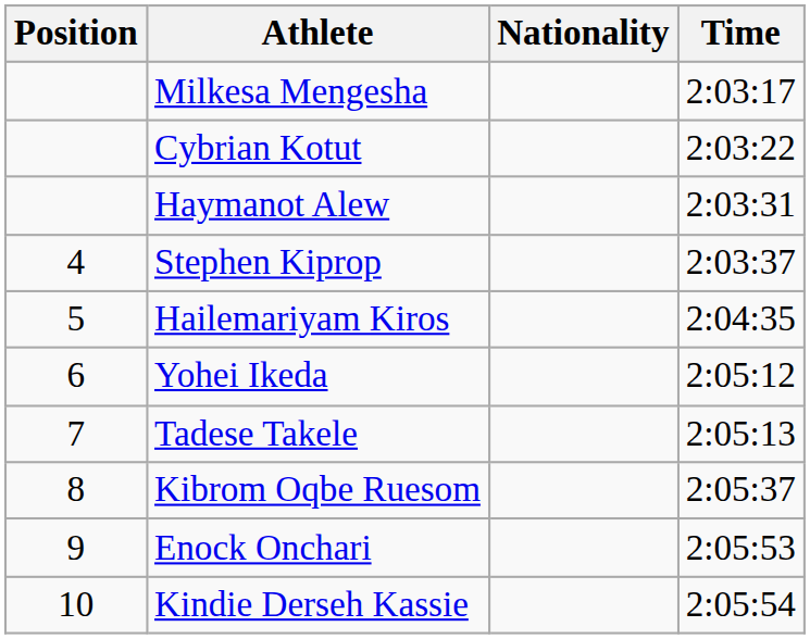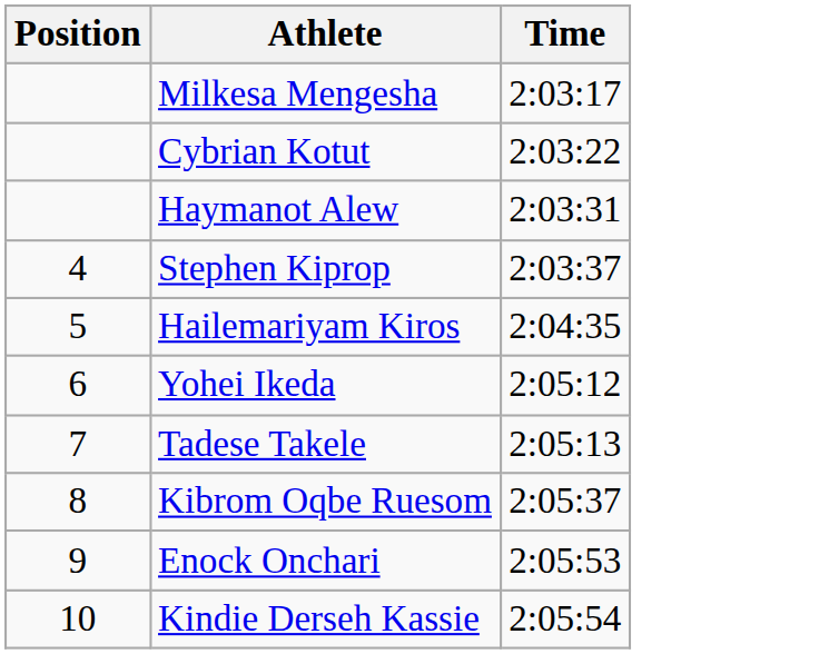- column: Nationality
